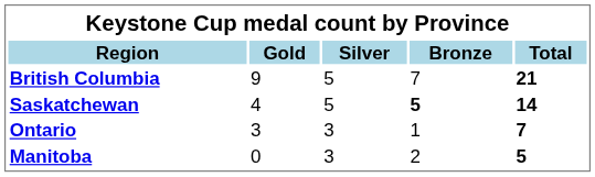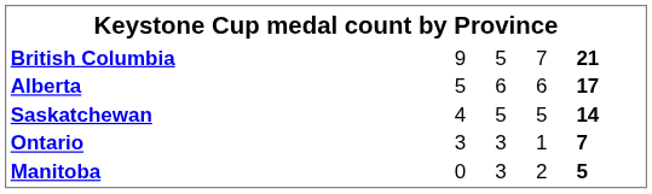- row: Region | Gold | Silver | Bronze | Total
+ row: Alberta | 5 | 6 | 6 | 17
Saskatchewan | column 4: bold -> normal
